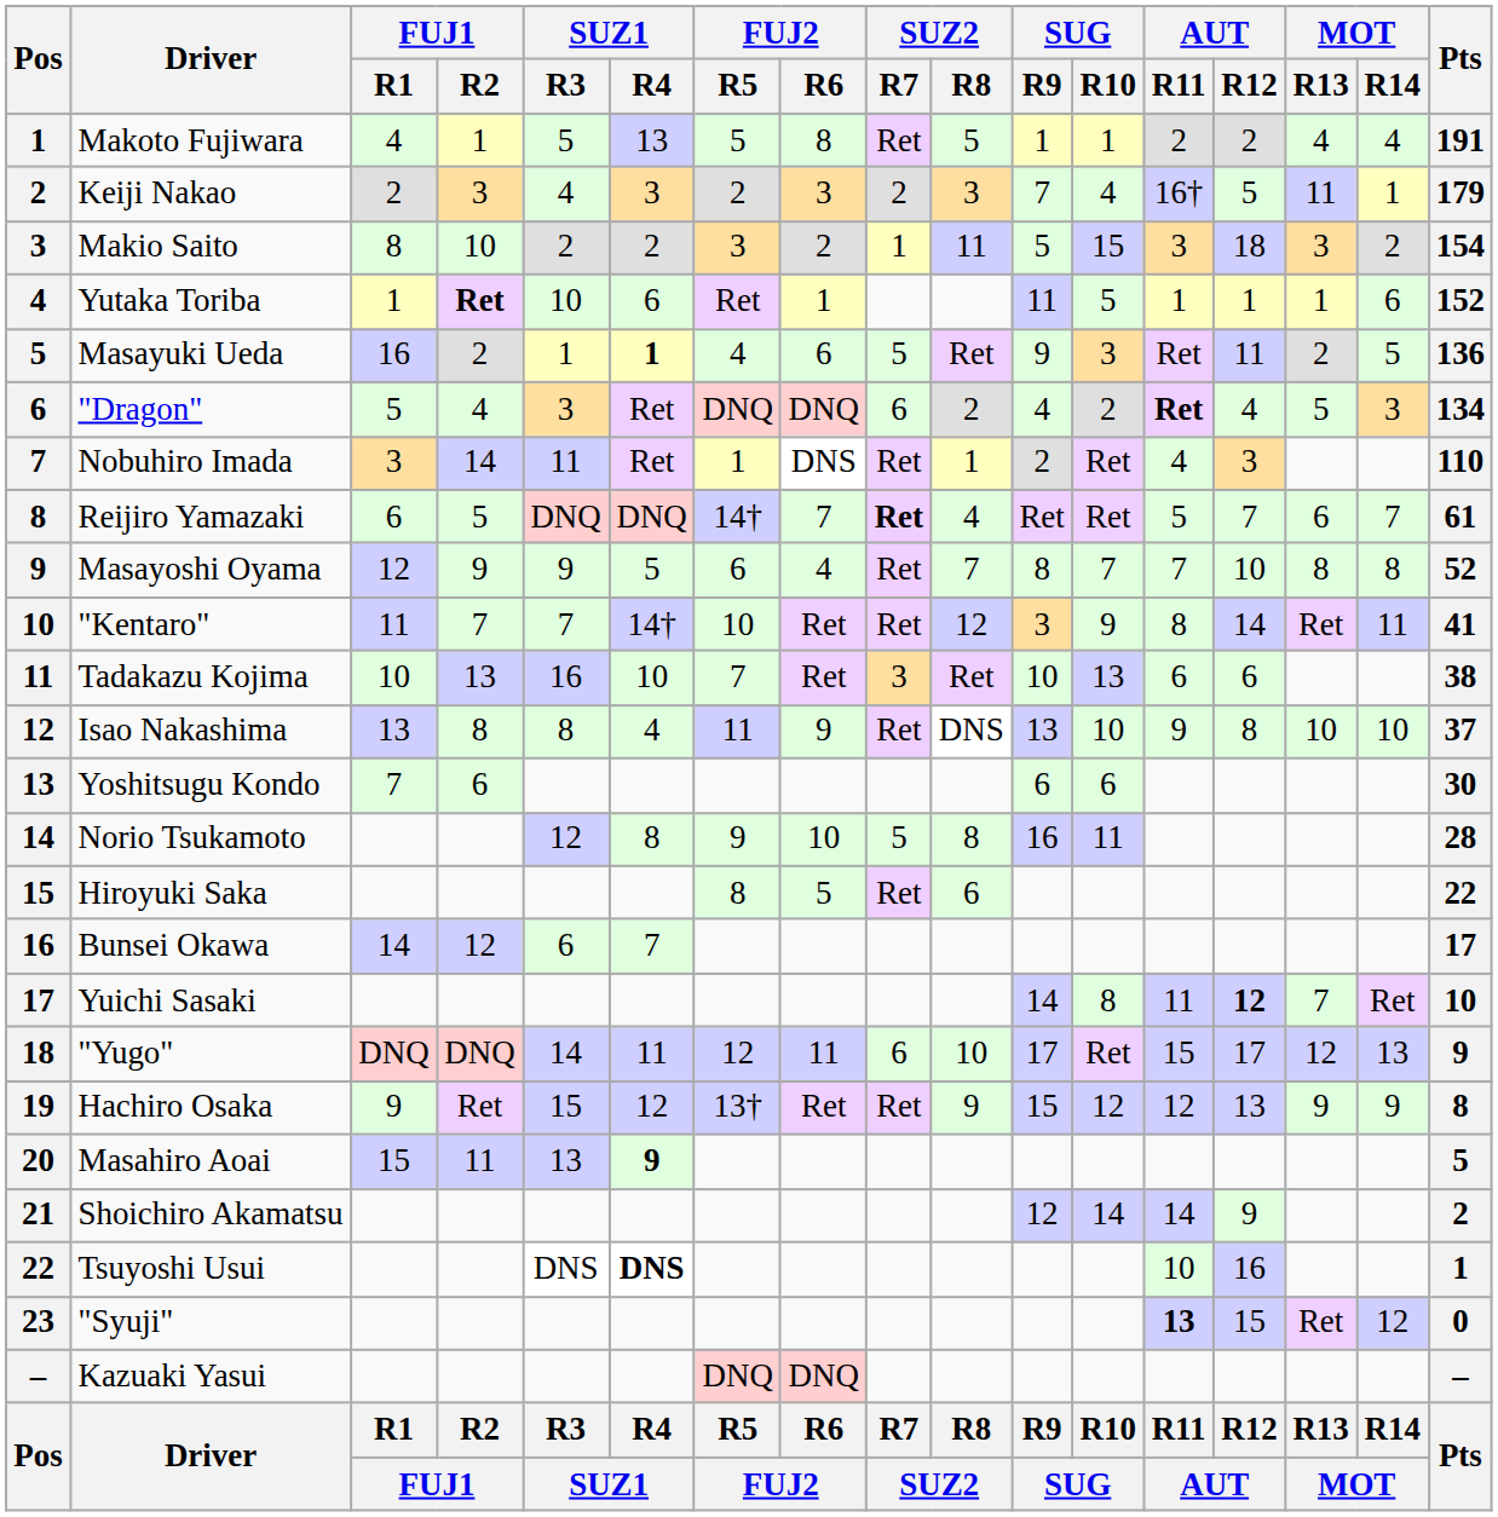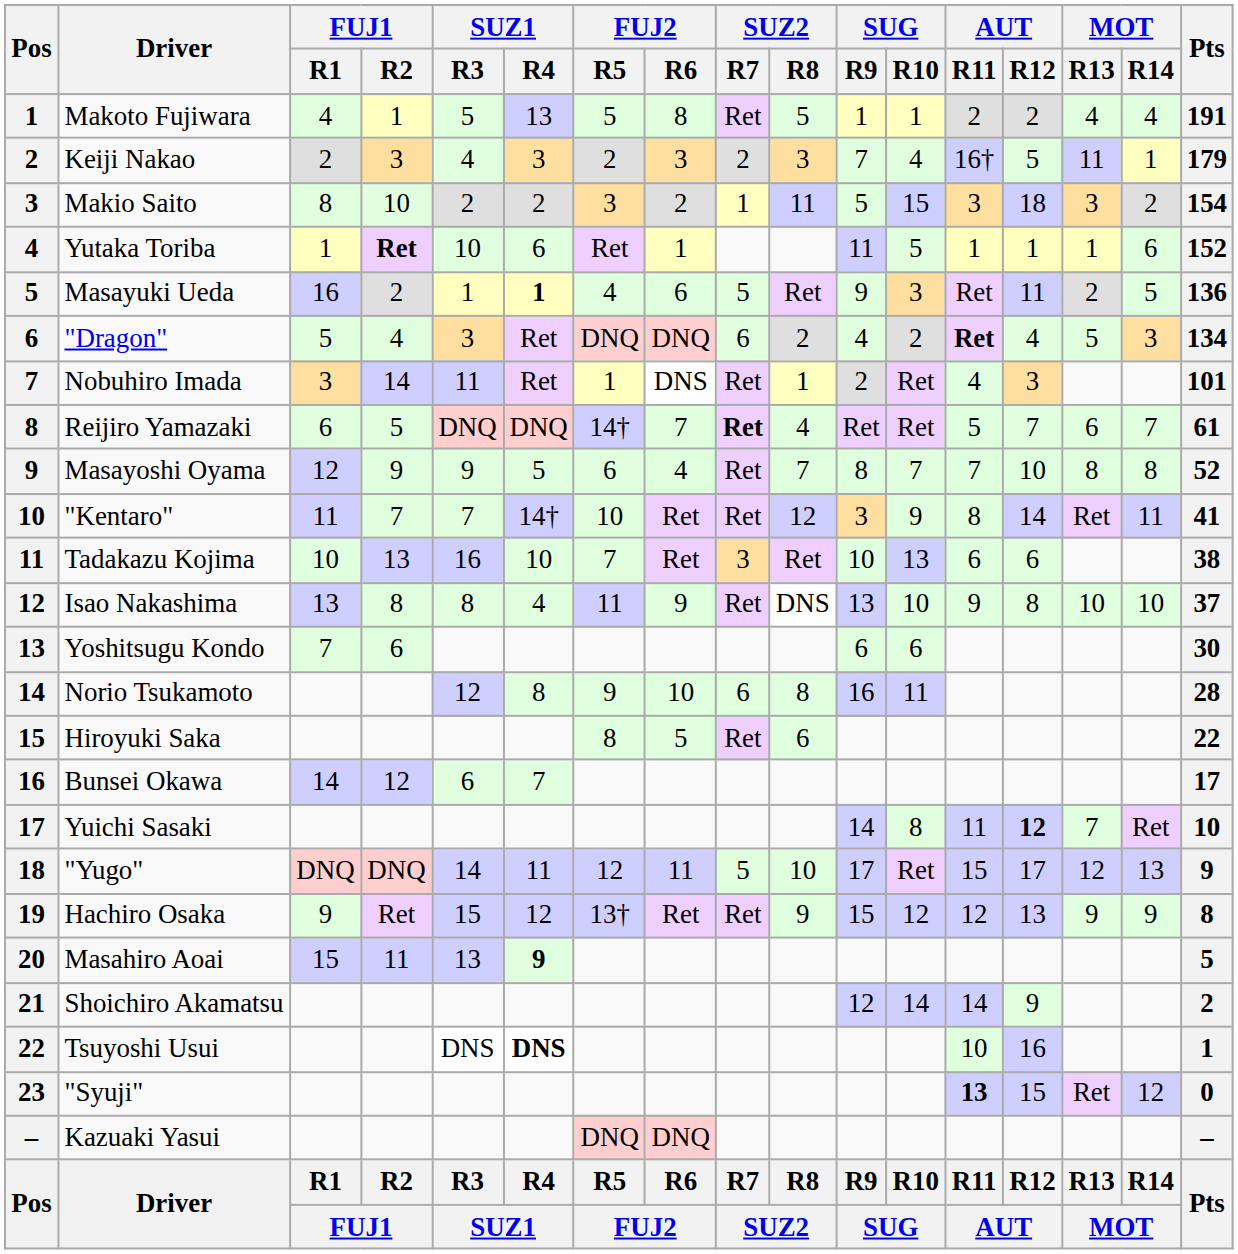Nobuhiro Imada | Pts: 110 -> 101
Norio Tsukamoto | SUZ2 / R7: 5 -> 6
"Yugo" | SUZ2 / R7: 6 -> 5
